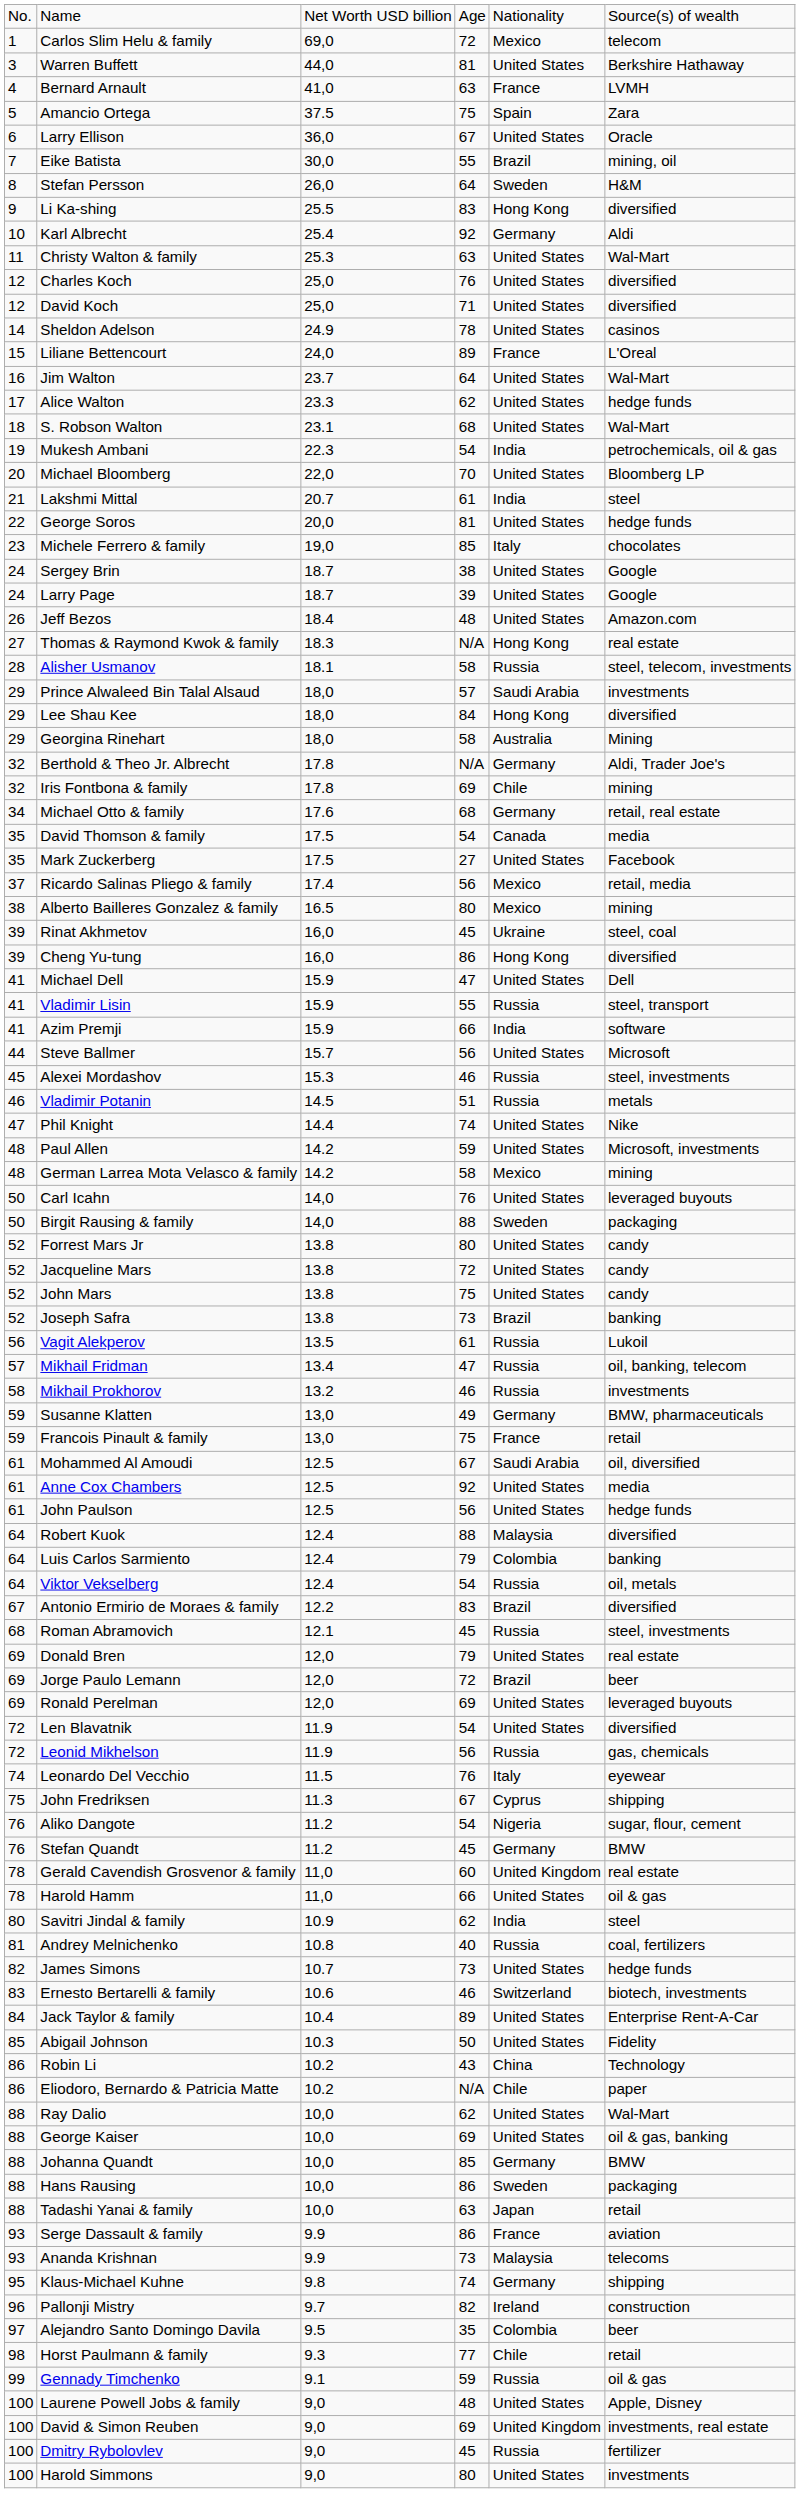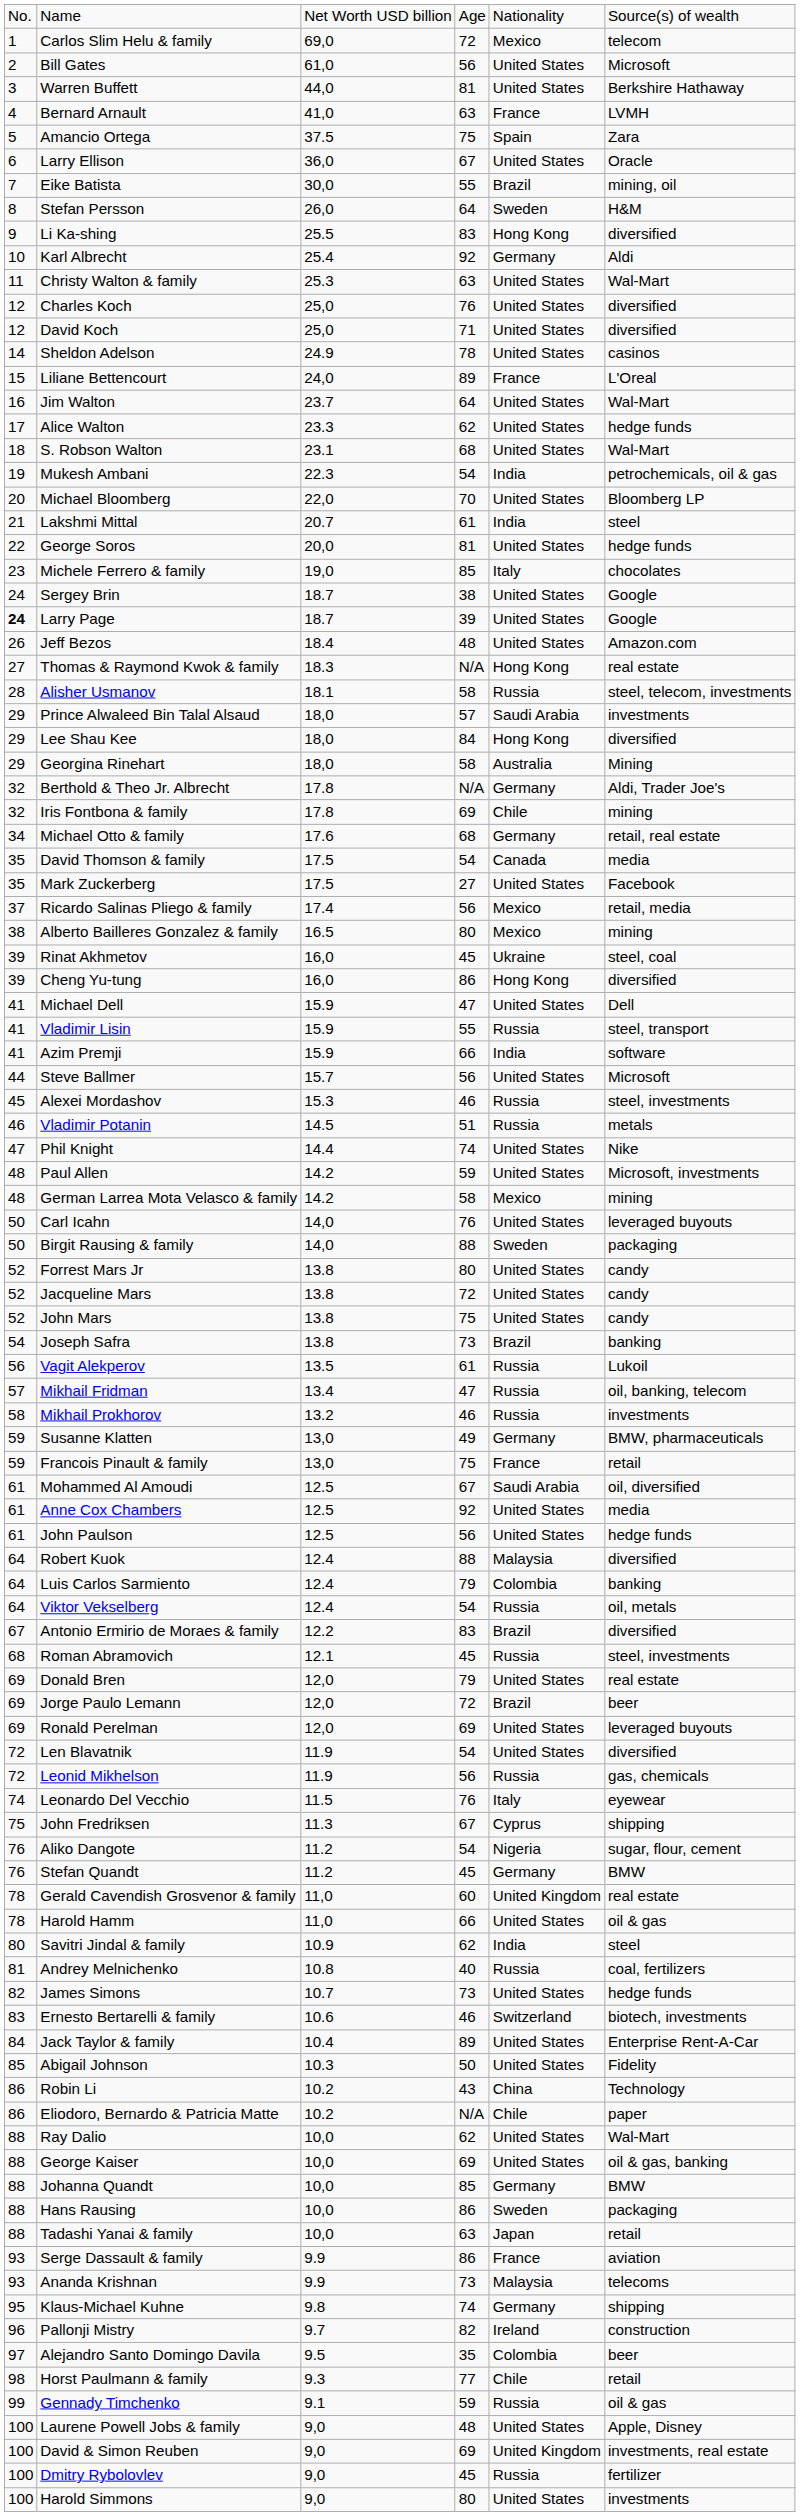+ row: 2 | Bill Gates | 61,0 | 56 | United States | Microsoft
Larry Page | column 1: normal -> bold
Joseph Safra | column 1: 52 -> 54
